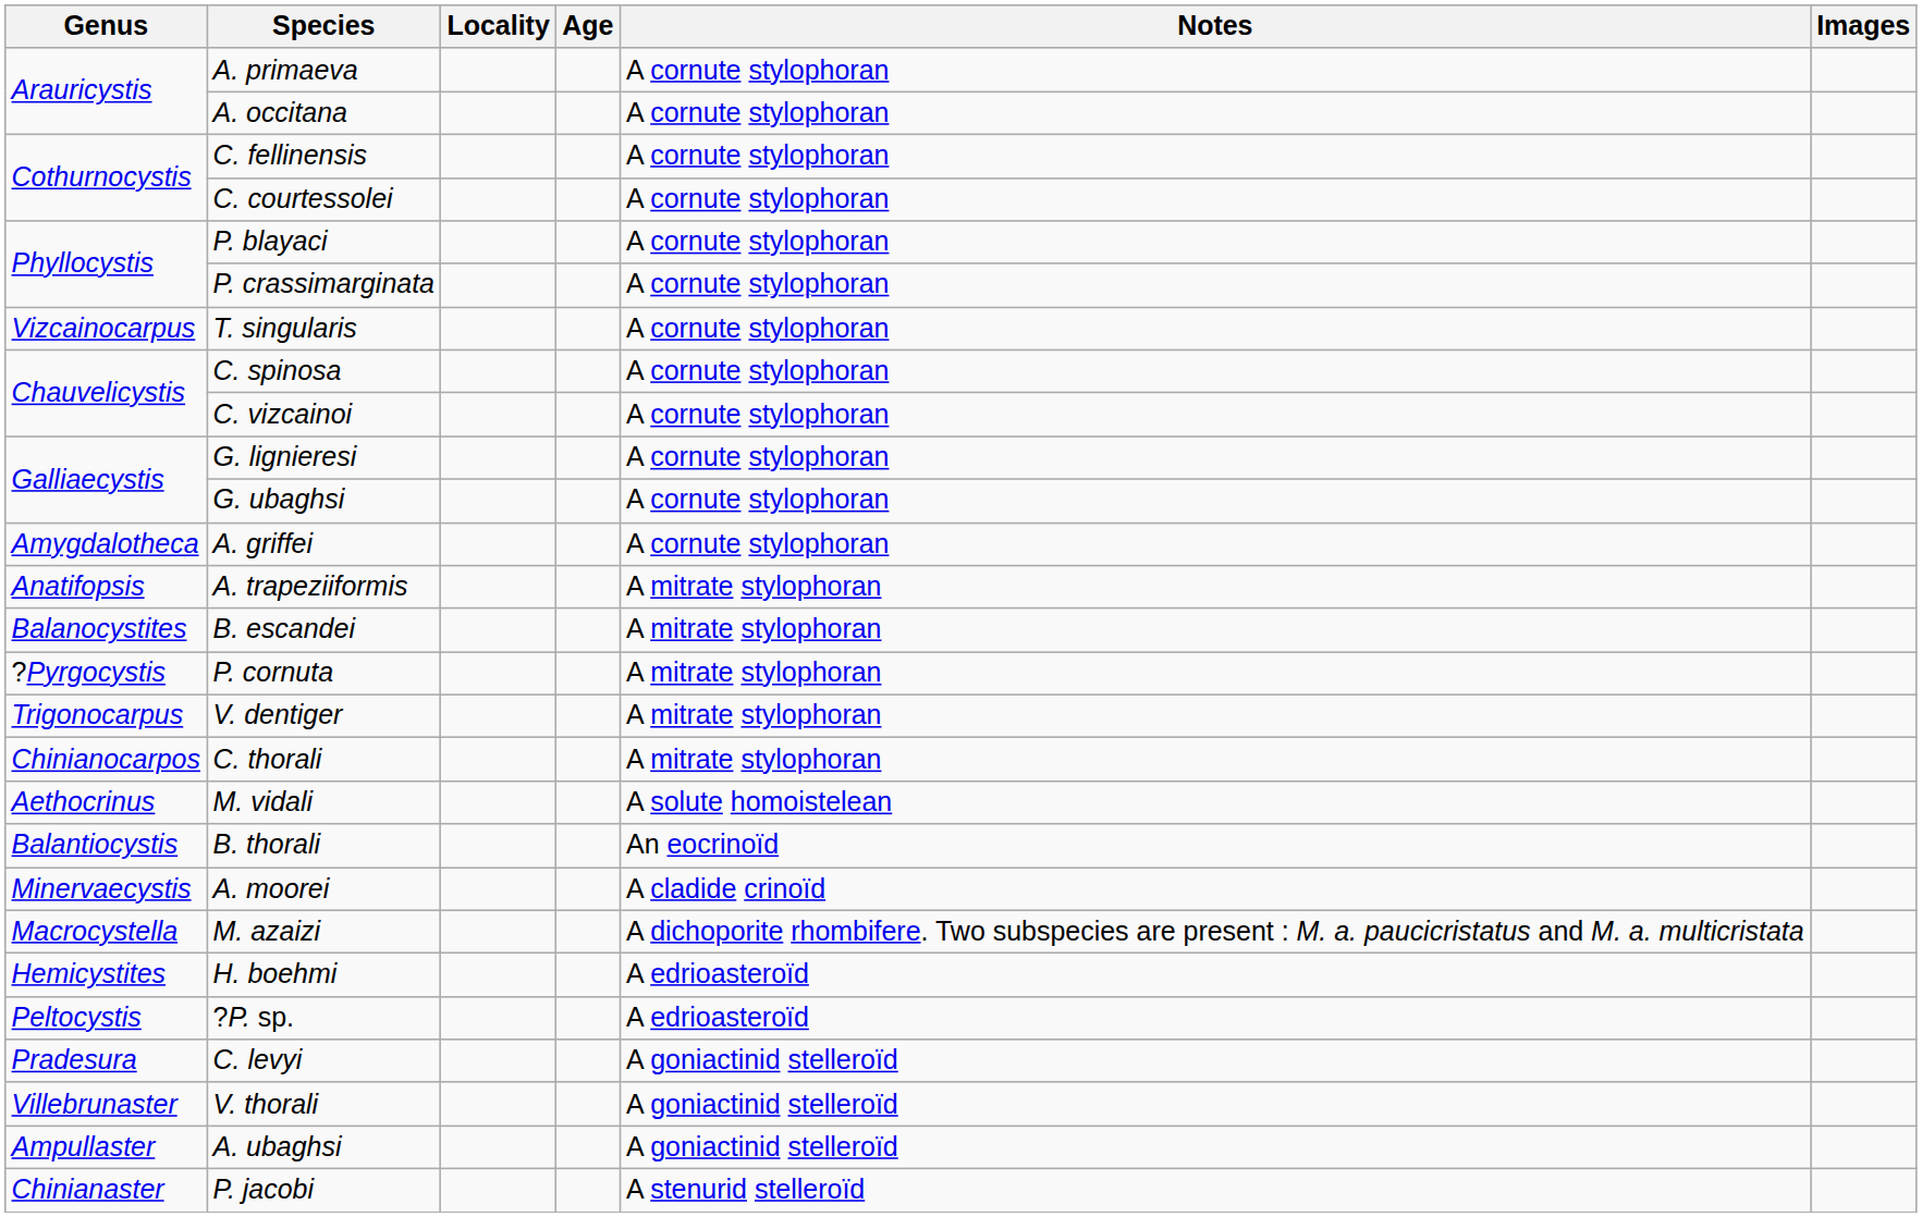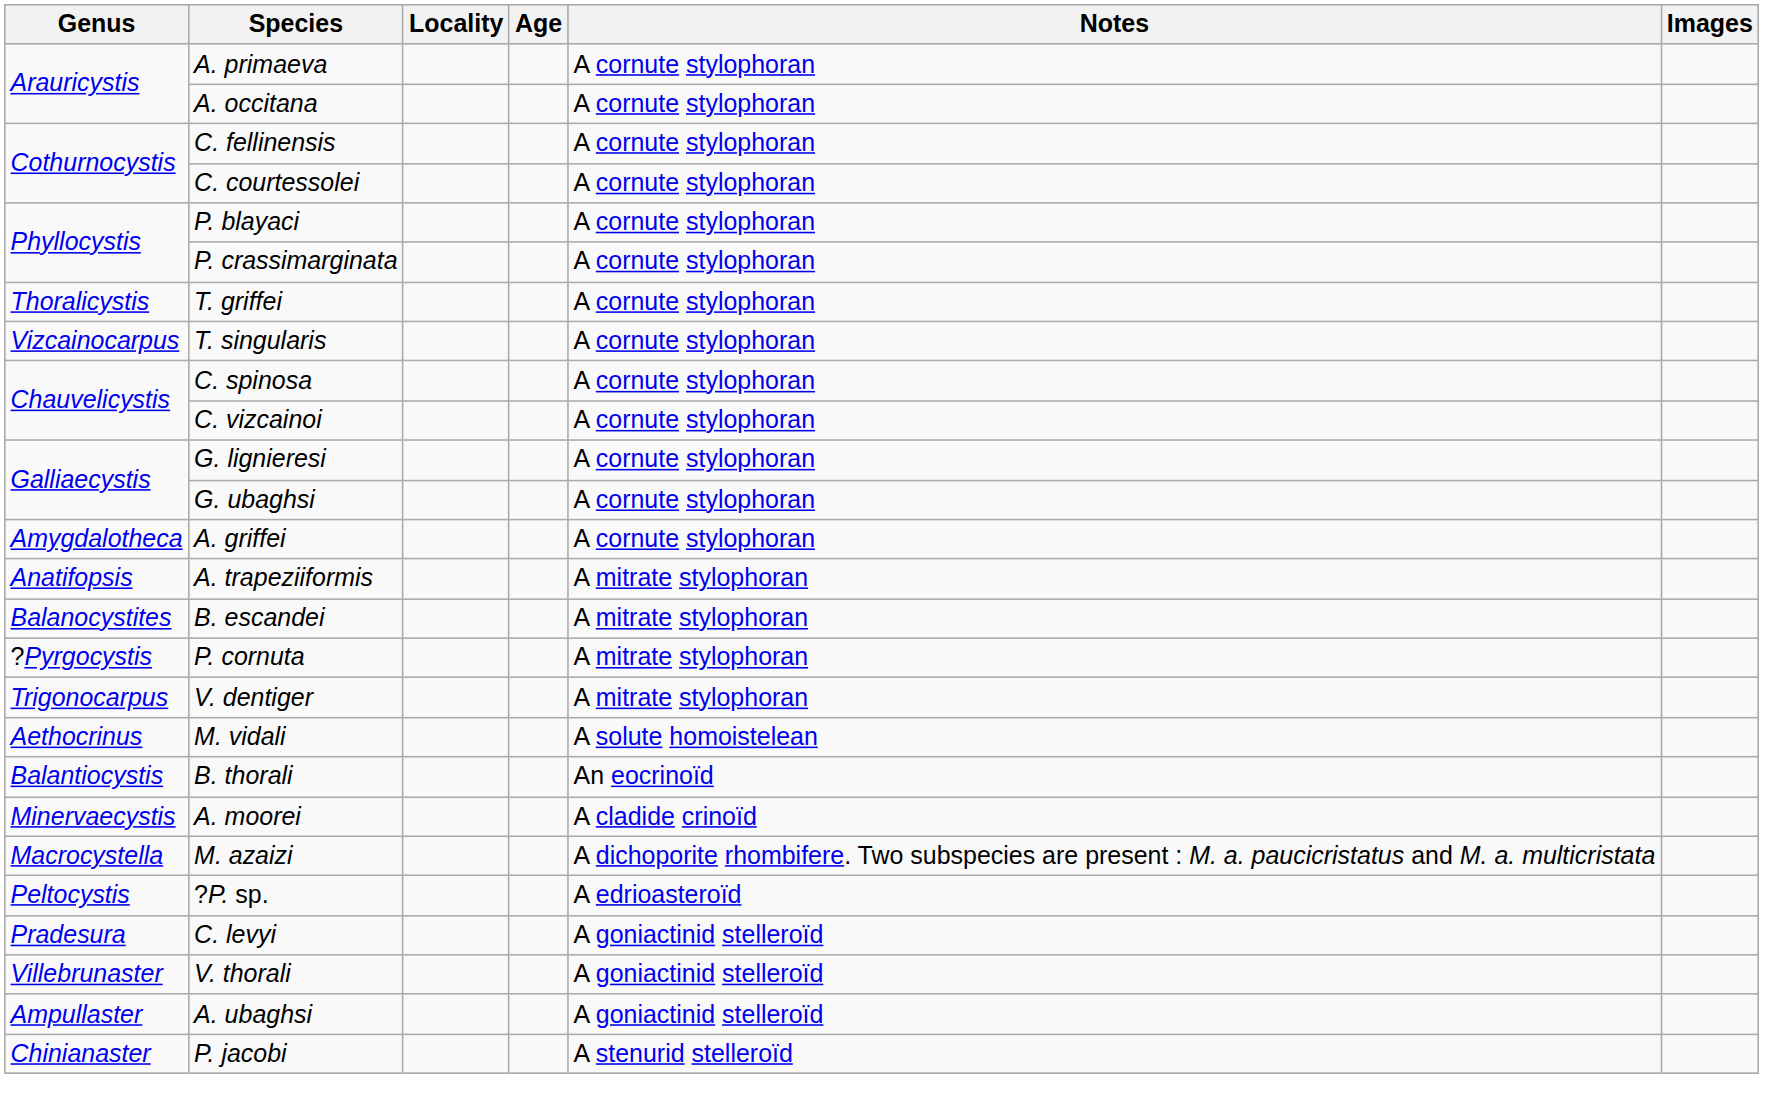+ row: Thoralicystis | T. griffei | A cornute stylophoran
- row: Chinianocarpos | C. thorali | A mitrate stylophoran
- row: Hemicystites | H. boehmi | A edrioasteroïd
